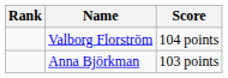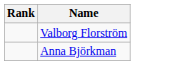- column: Score | 104 points | 103 points
